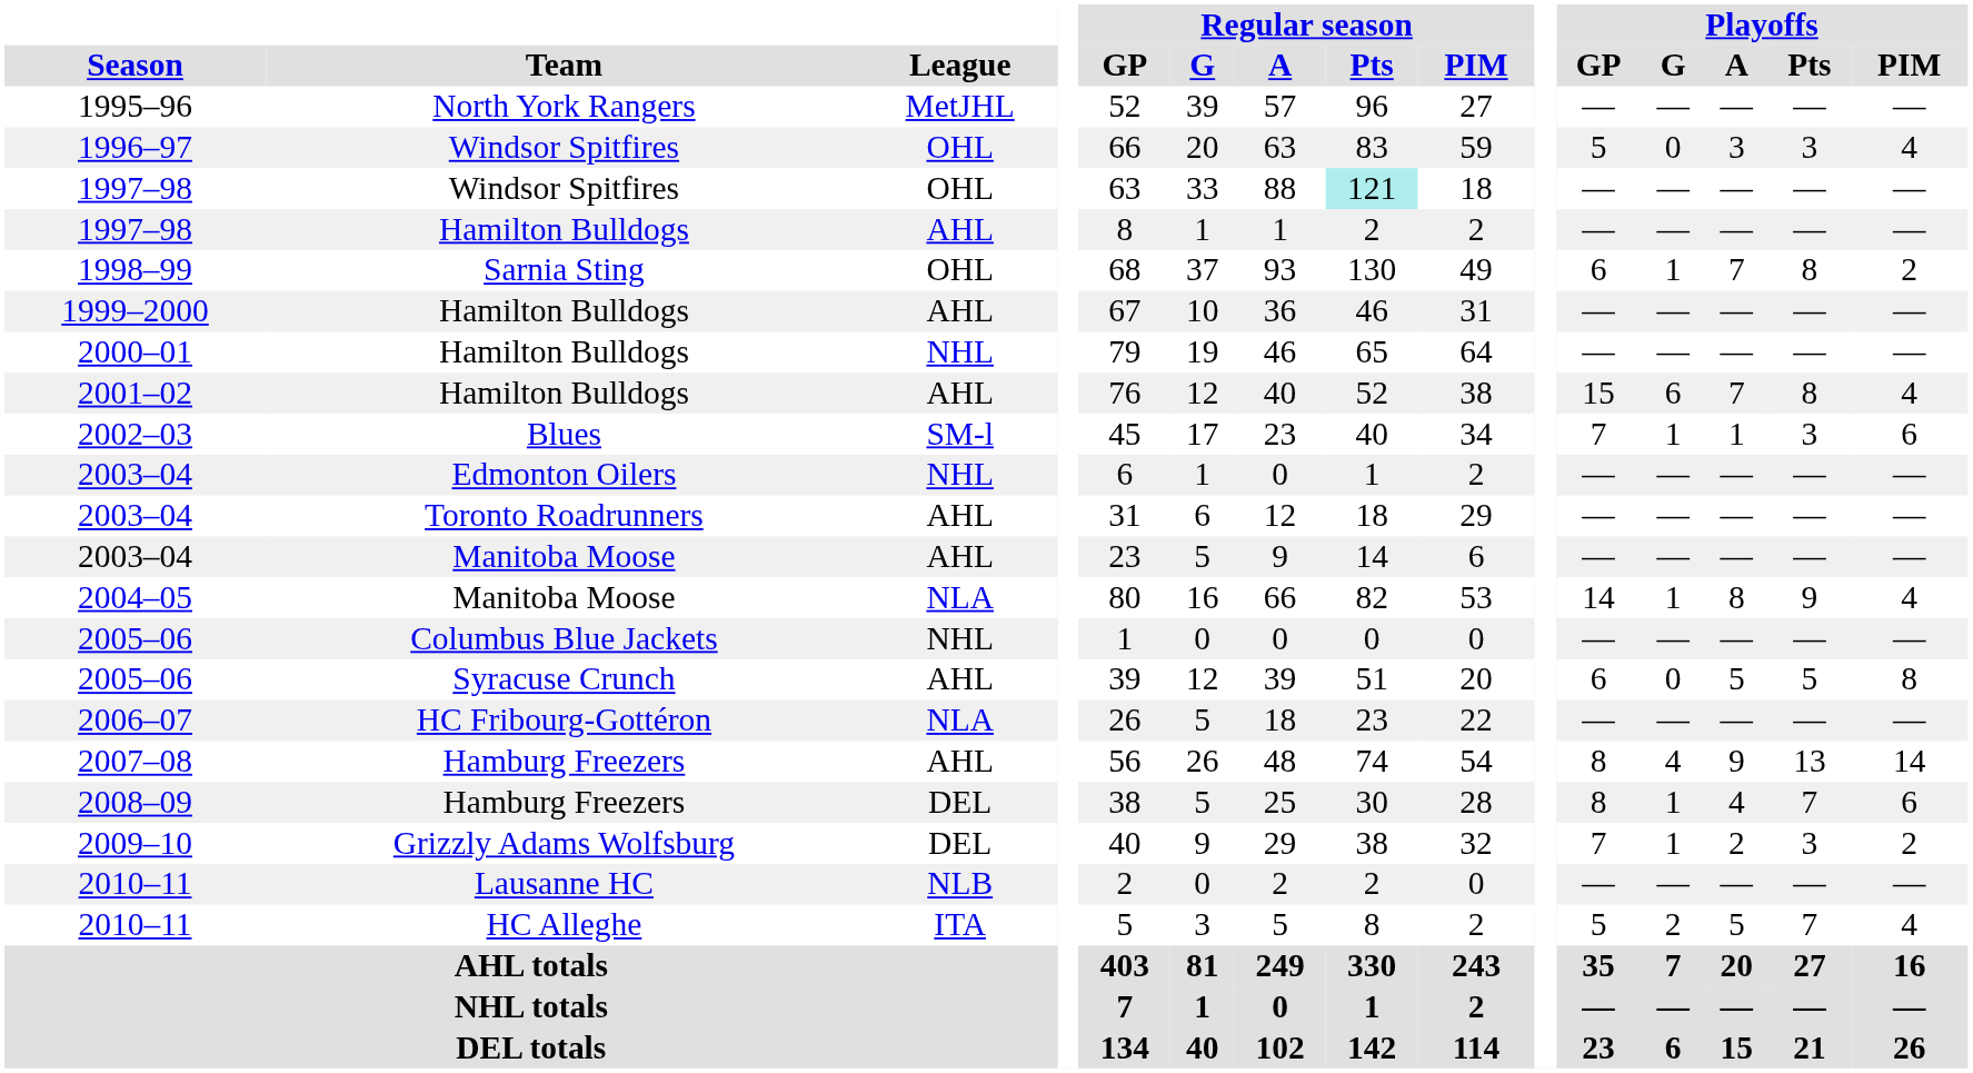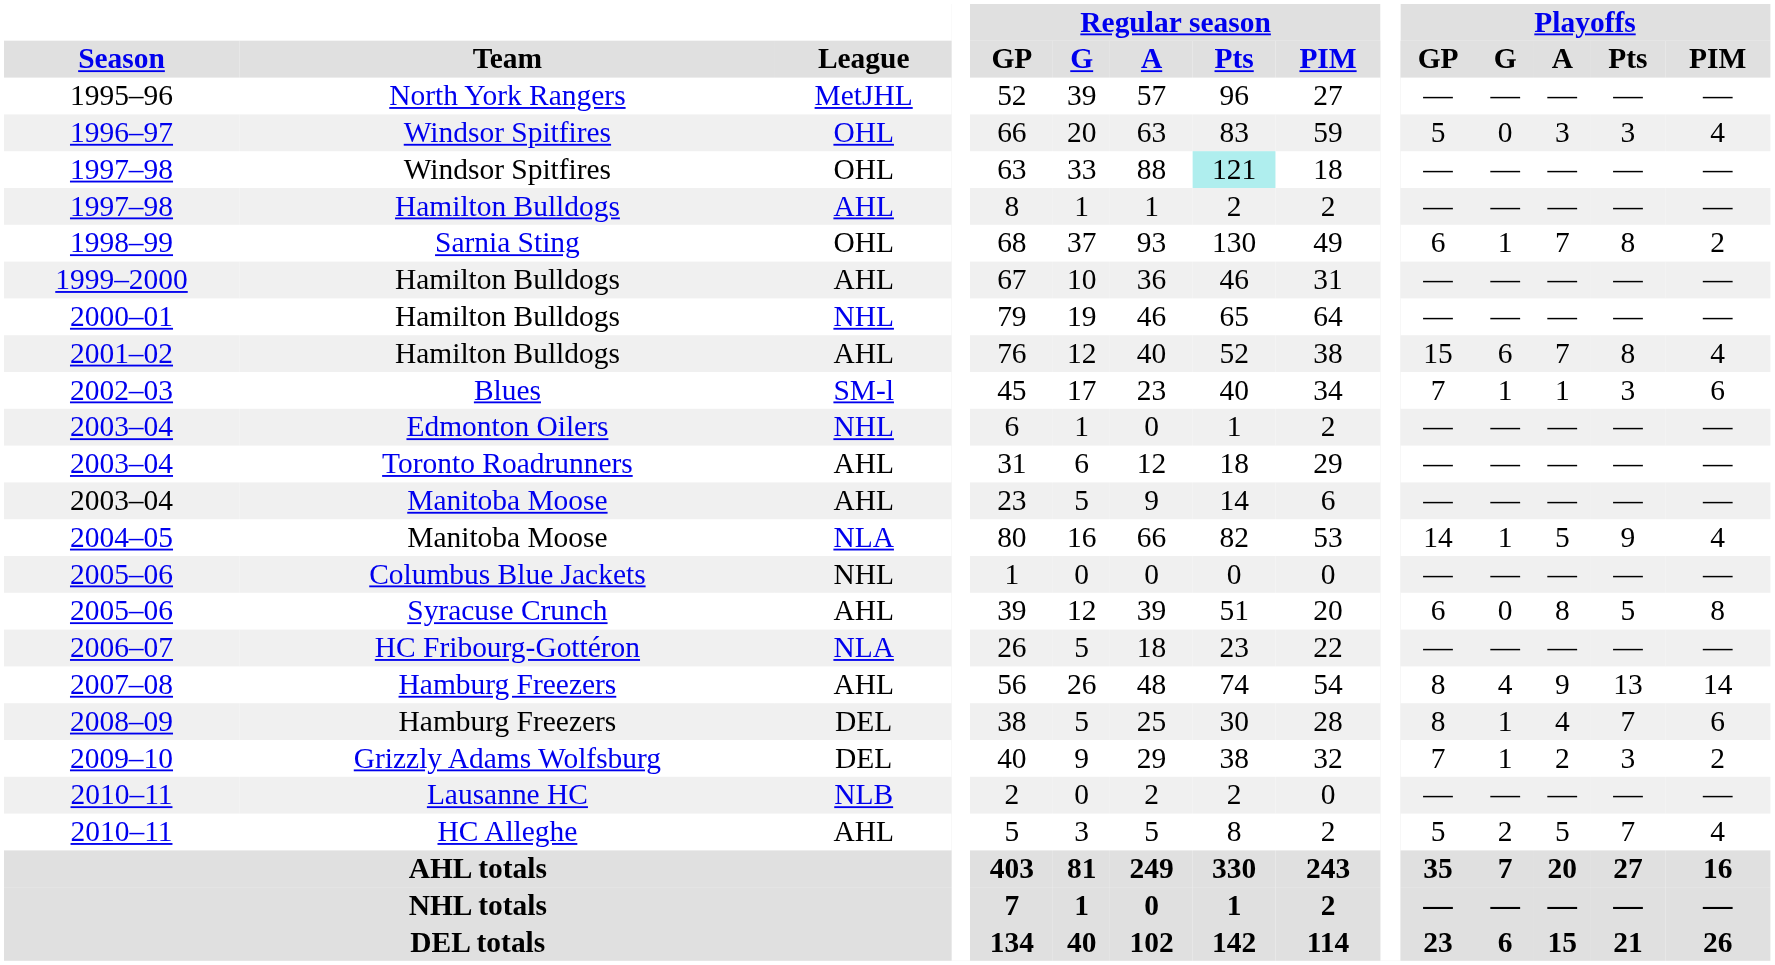2004–05 | Playoffs / A: 8 -> 5
2005–06 / Syracuse Crunch | Playoffs / A: 5 -> 8
2010–11 / HC Alleghe | League: ITA -> AHL
